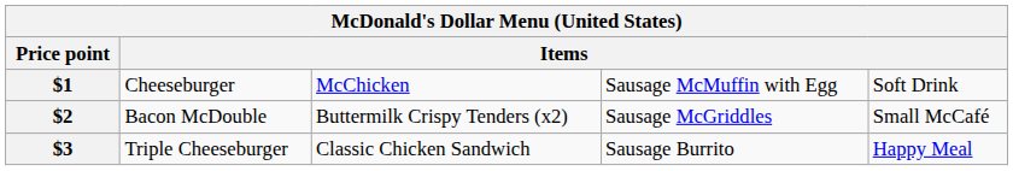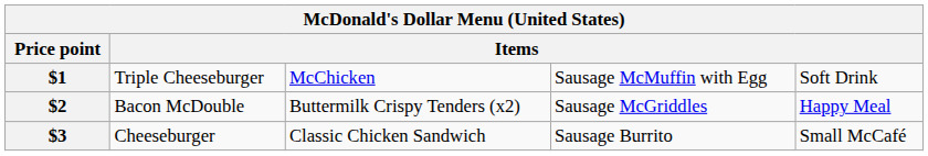$1 | column 2: Cheeseburger -> Triple Cheeseburger
$2 | column 5: Small McCafé -> Happy Meal
$3 | column 2: Triple Cheeseburger -> Cheeseburger
$3 | column 5: Happy Meal -> Small McCafé
